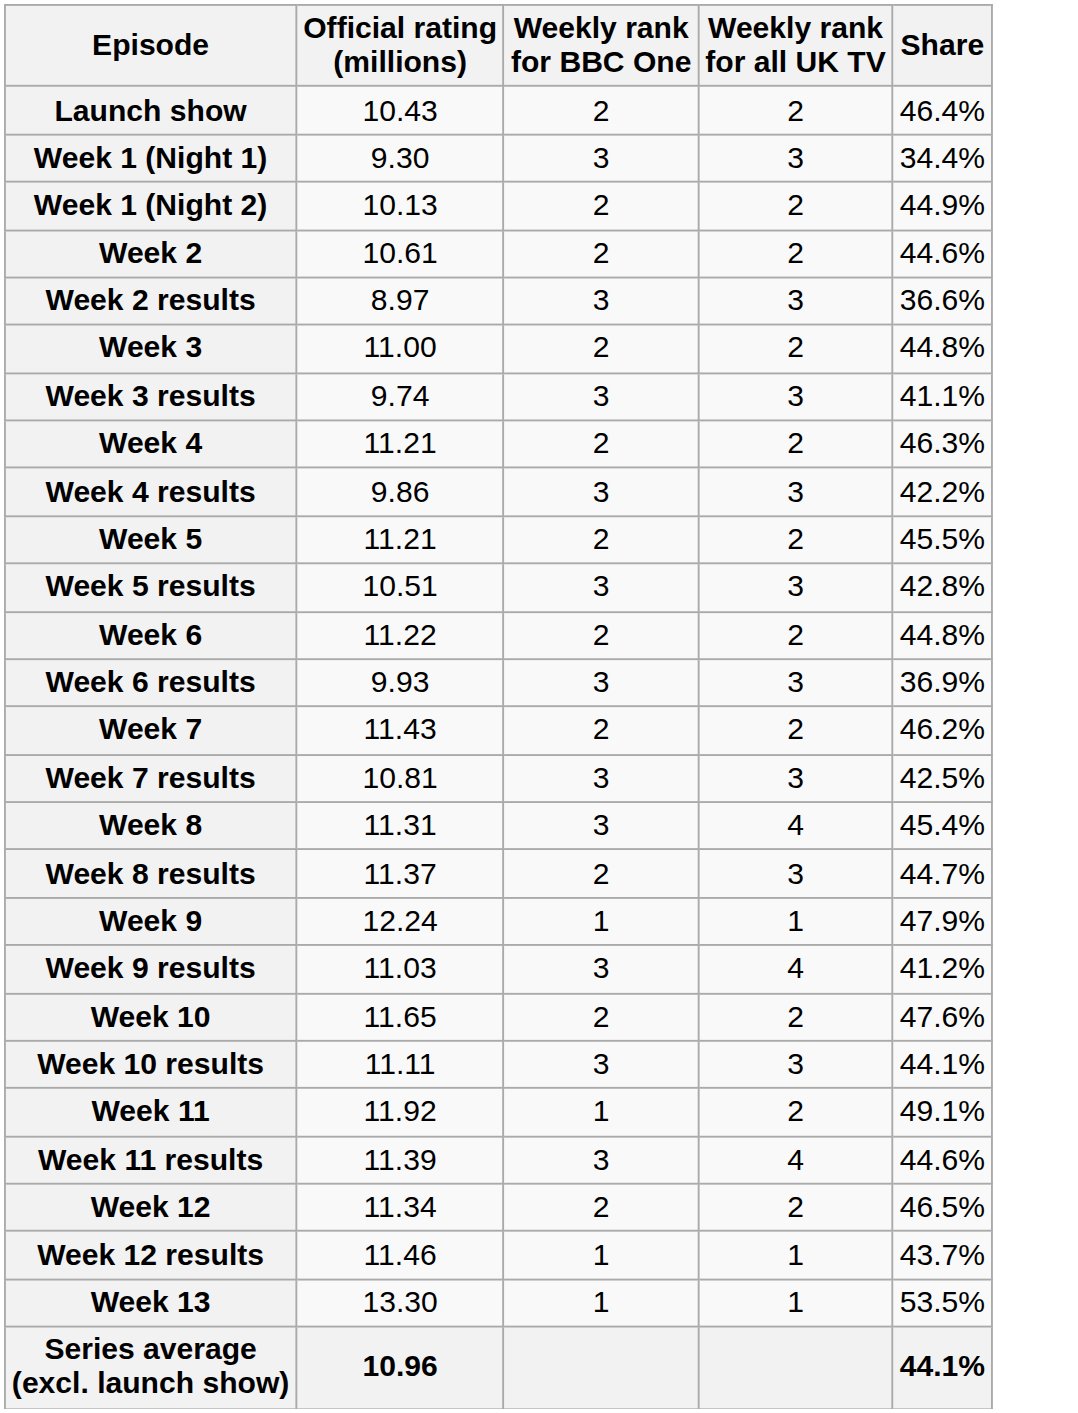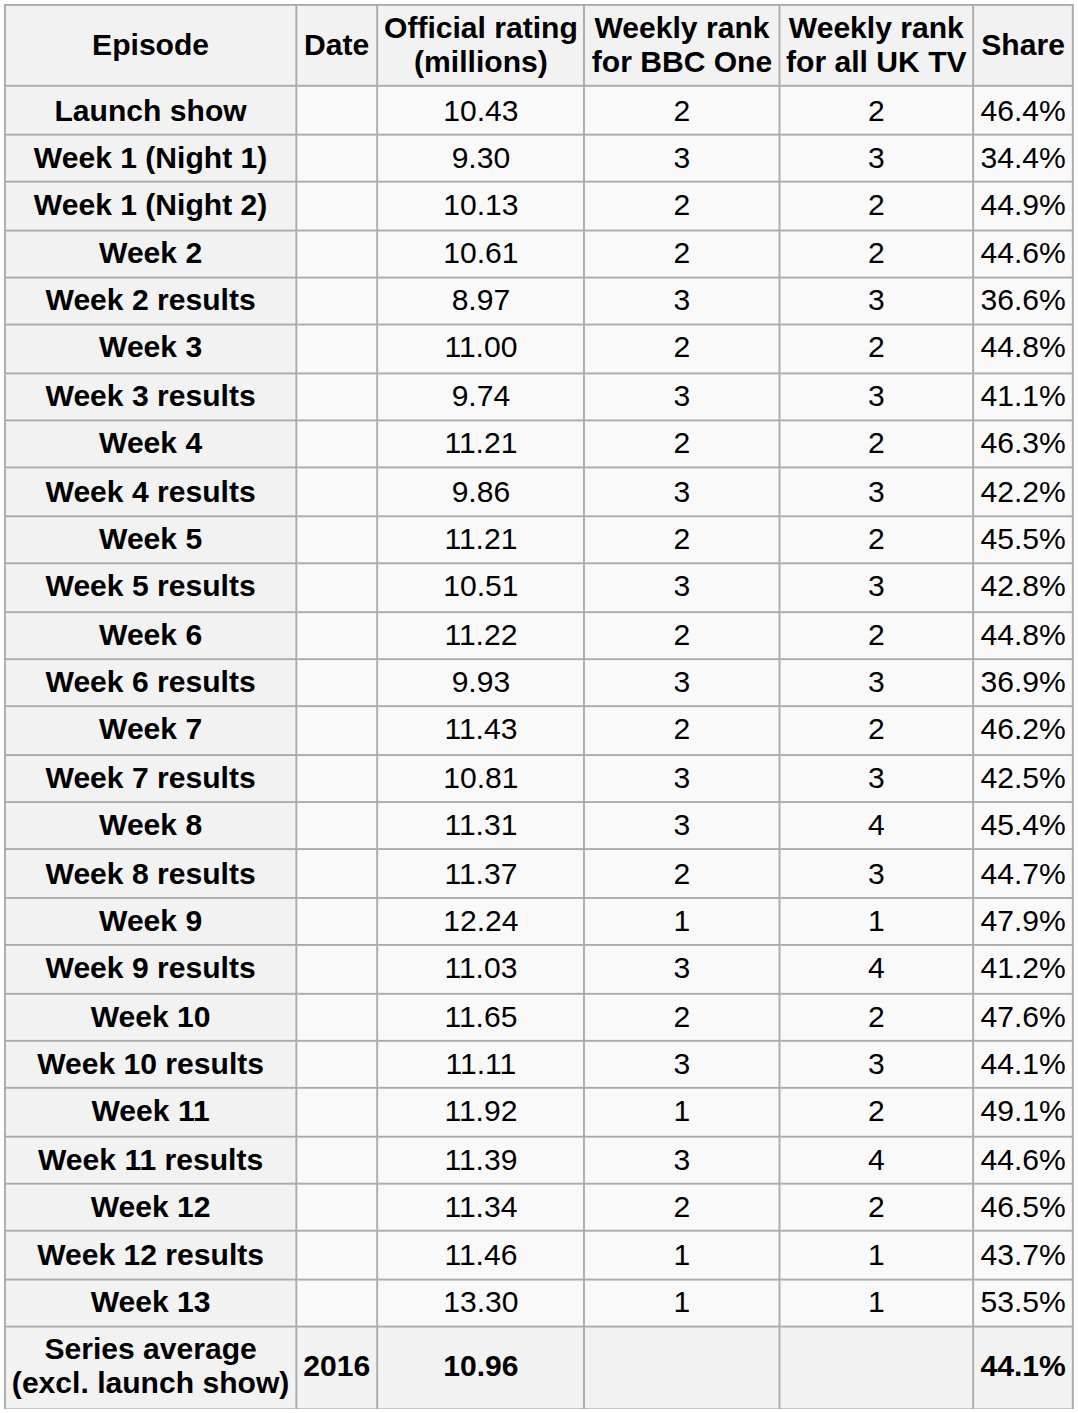+ column: Date | 2016
